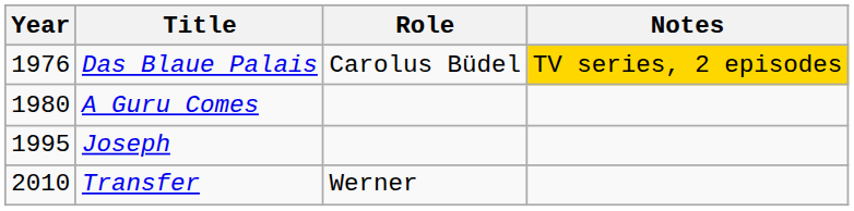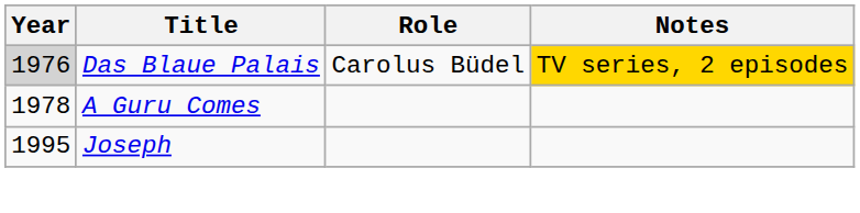Das Blaue Palais | Year: no background -> lightgrey background
A Guru Comes | Year: 1980 -> 1978
- row: 2010 | Transfer | Werner
